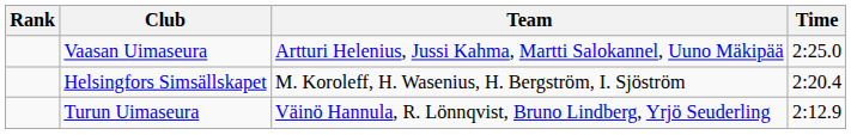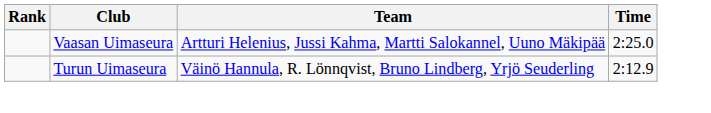- row: Helsingfors Simsällskapet | M. Koroleff, H. Wasenius, H. Bergström, I. Sjöström | 2:20.4
